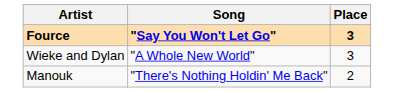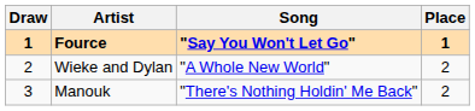+ column: Draw | 1 | 2 | 3
Fource | Place: 3 -> 1
Wieke and Dylan | Place: 3 -> 2
